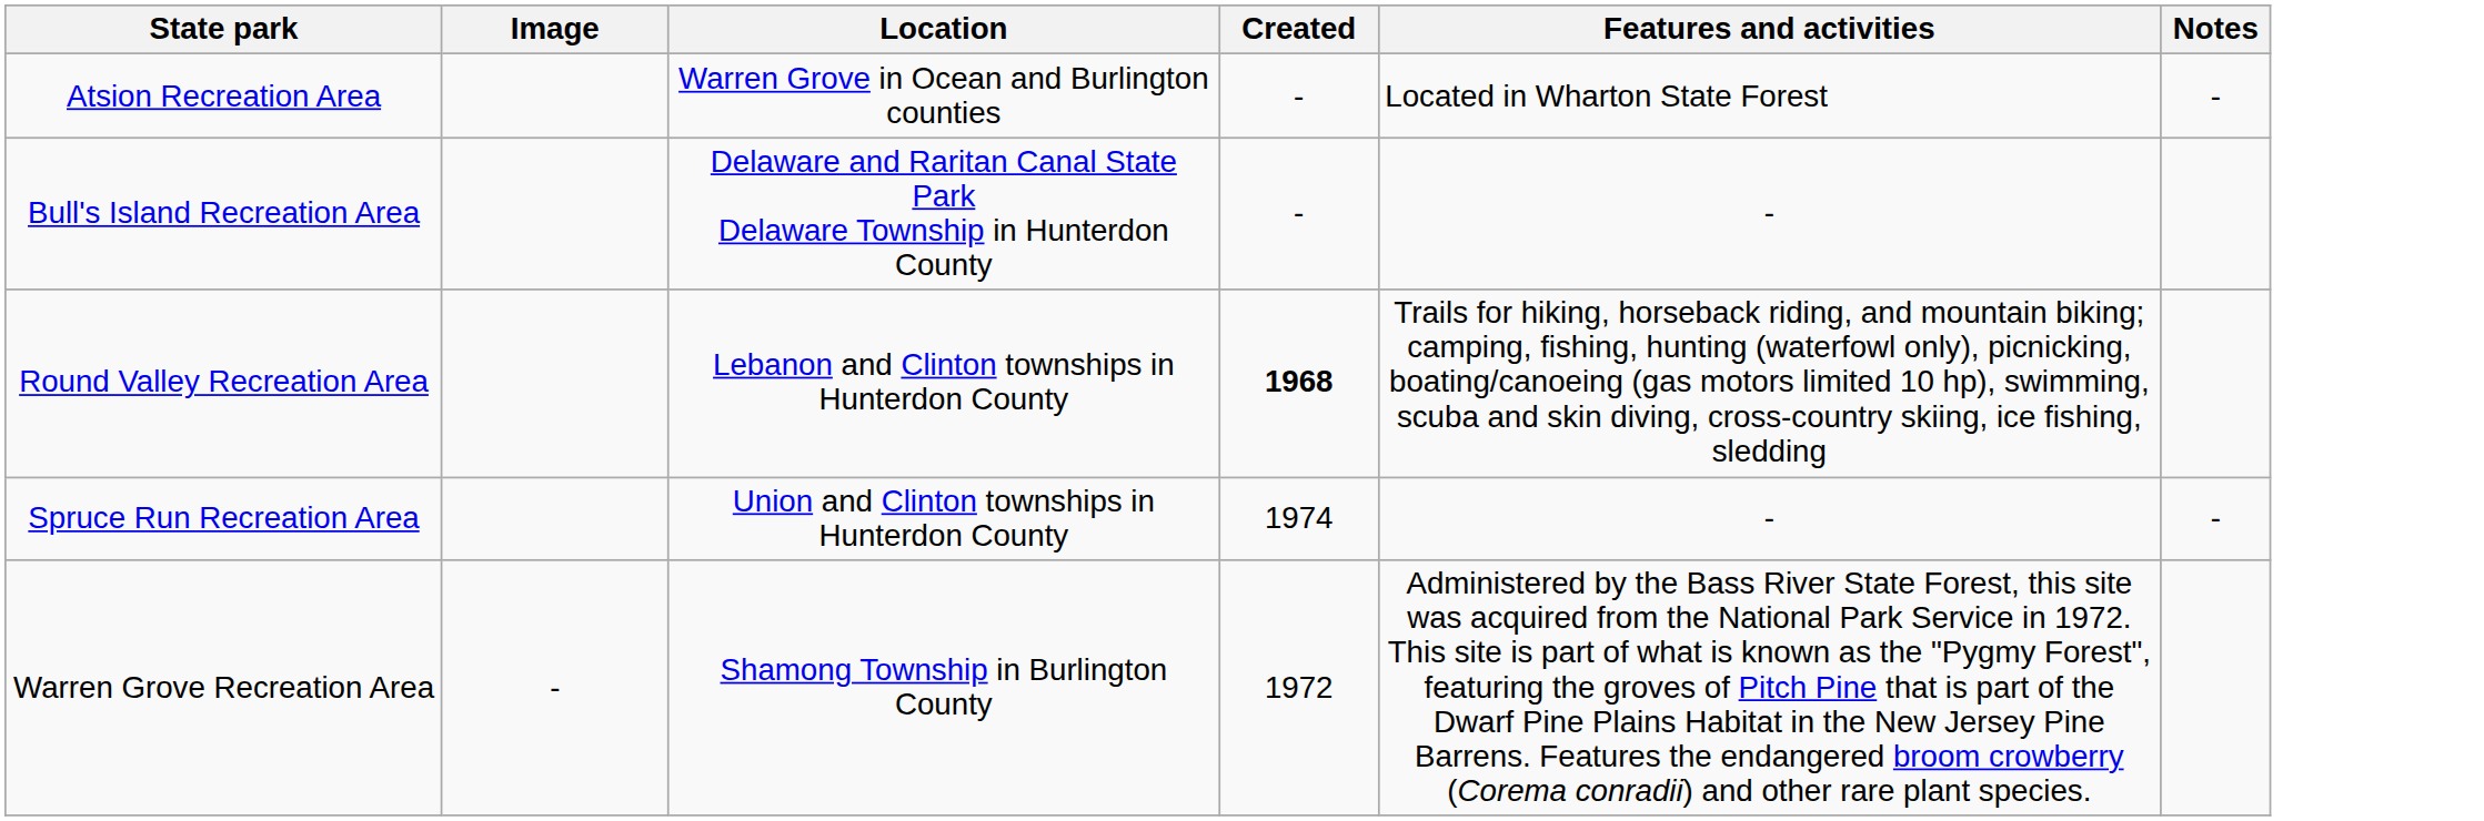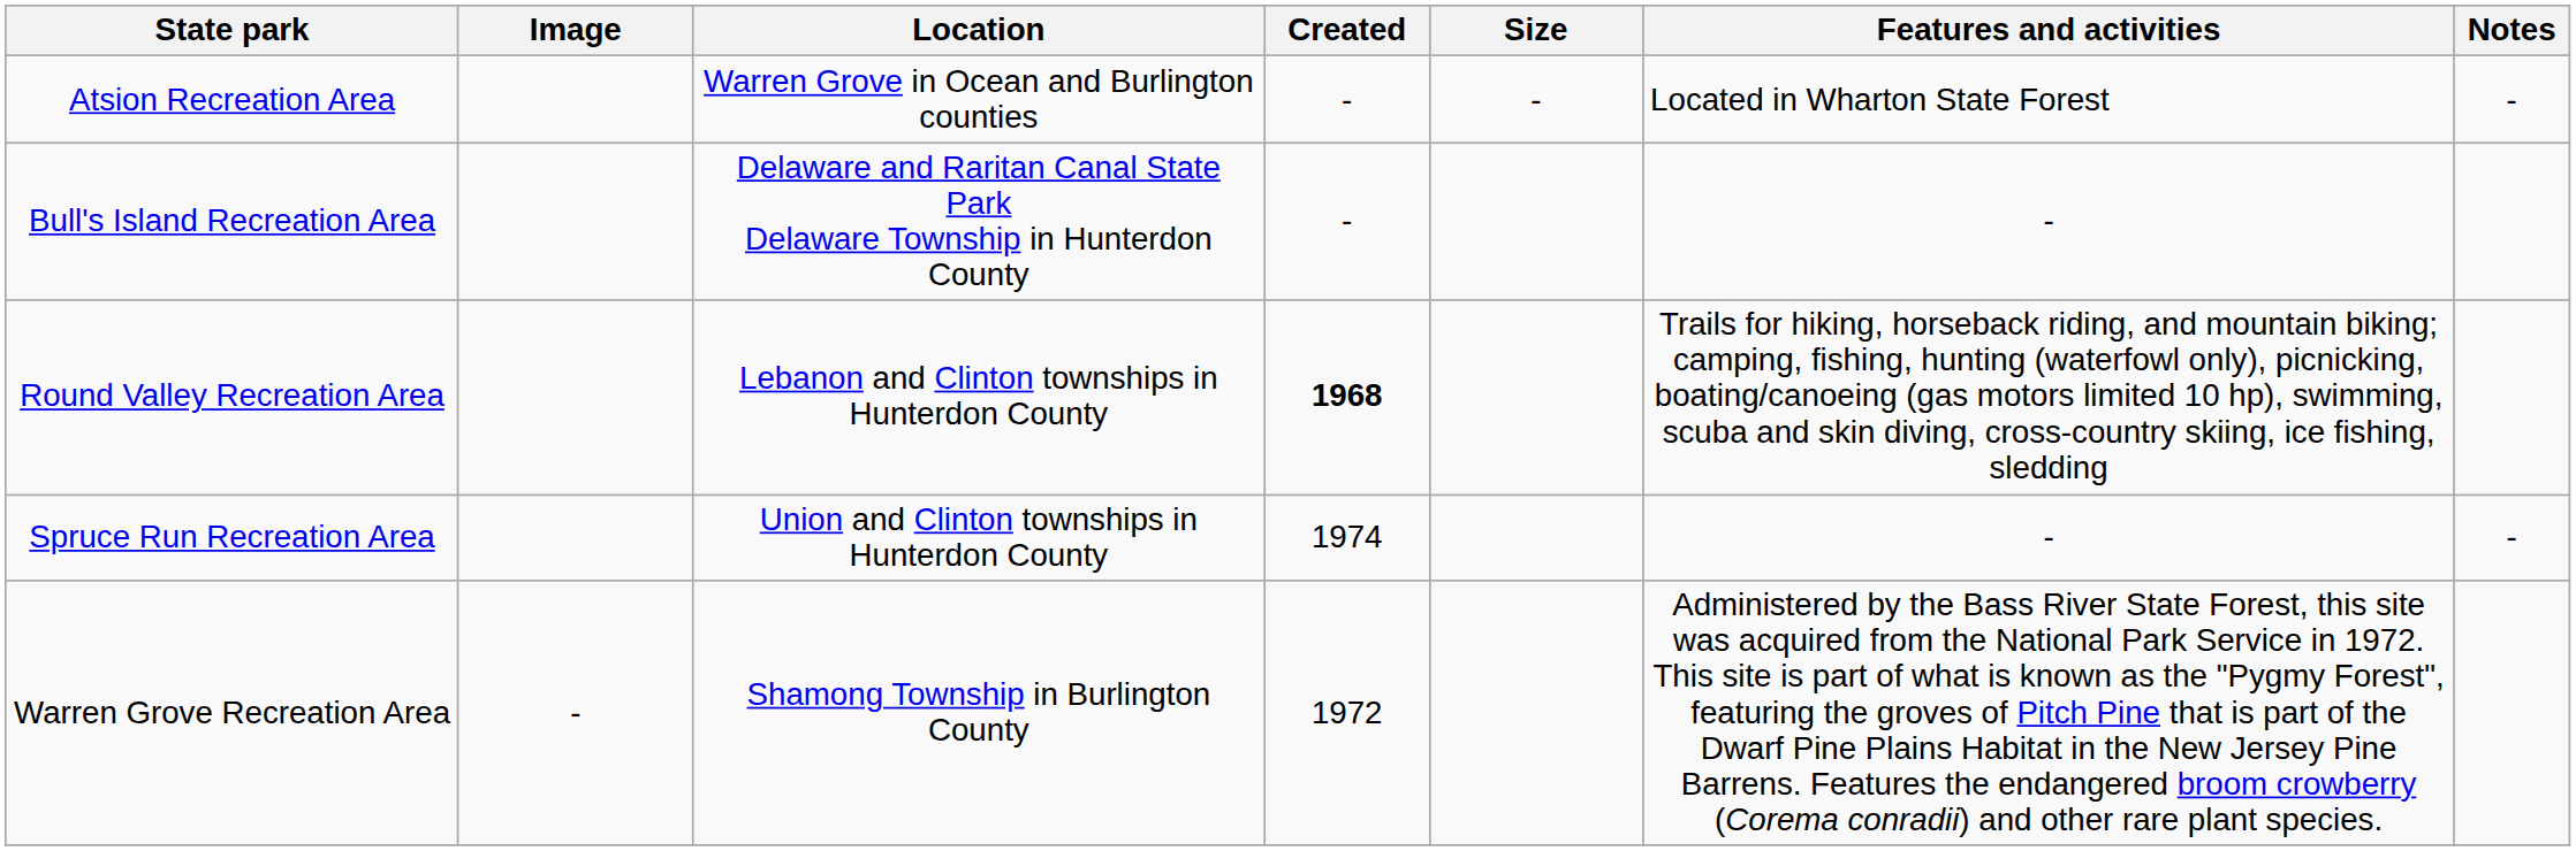+ column: Size | -
